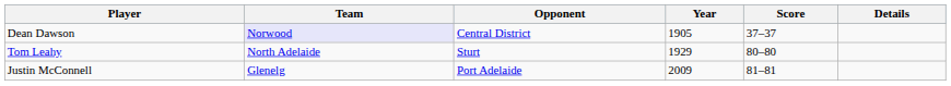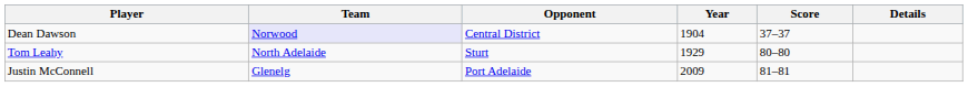Dean Dawson | Year: 1905 -> 1904
